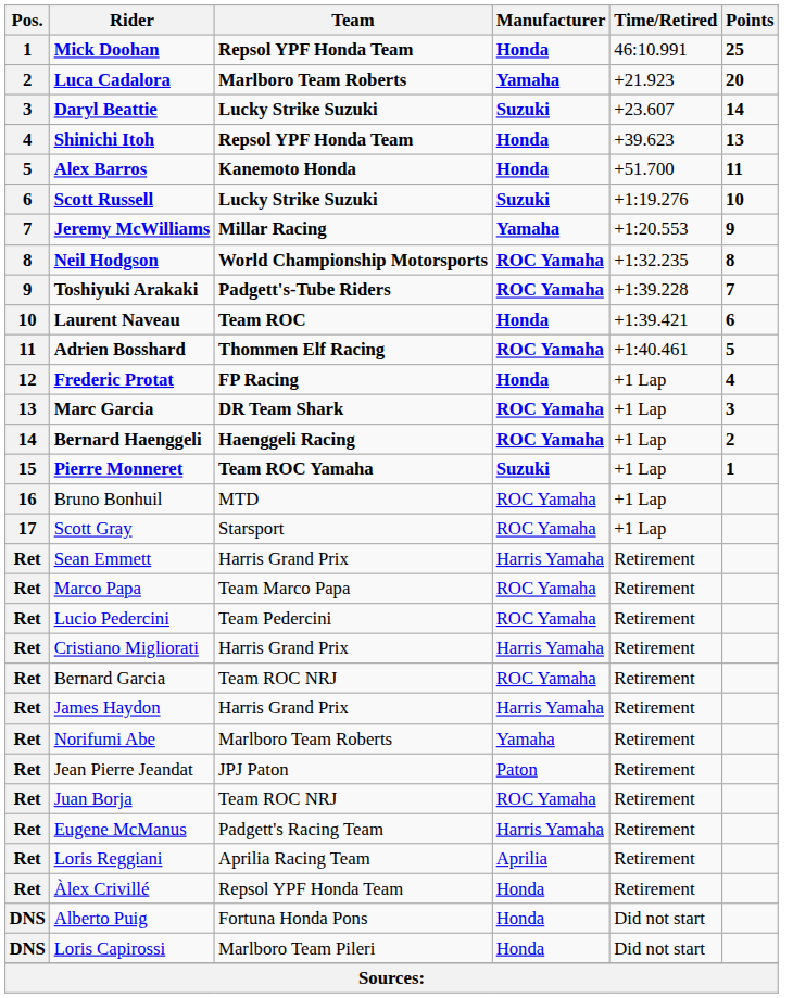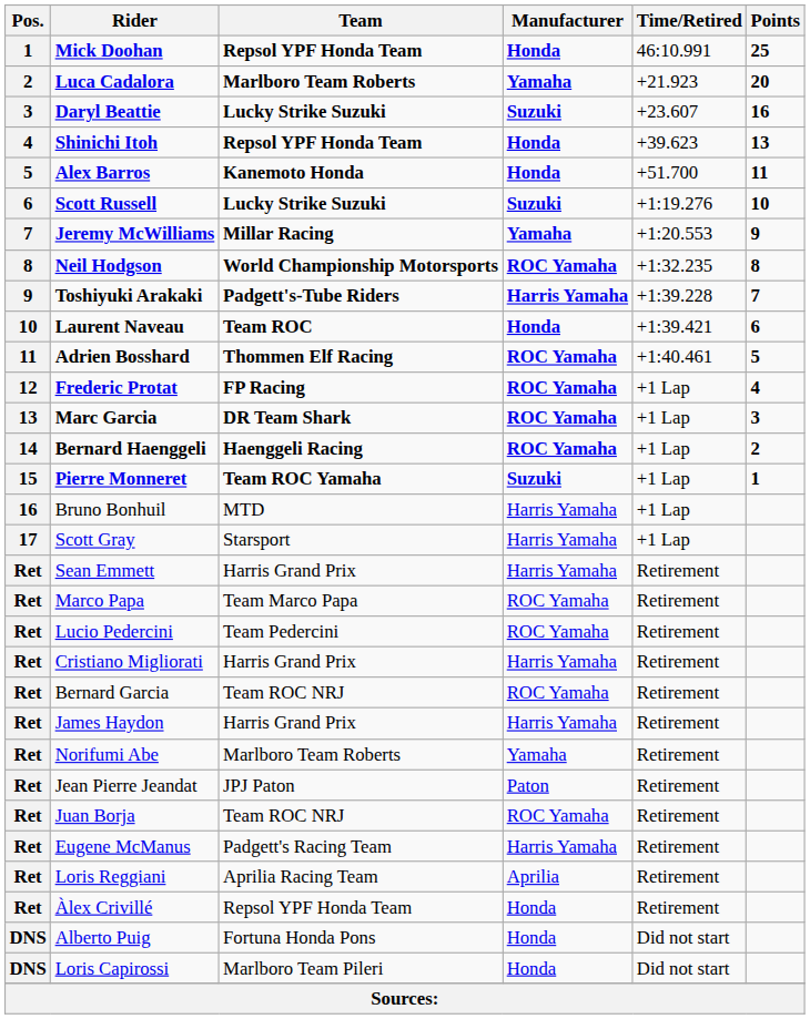Daryl Beattie | Points: 14 -> 16
Toshiyuki Arakaki | Manufacturer: ROC Yamaha -> Harris Yamaha
Frederic Protat | Manufacturer: Honda -> ROC Yamaha
Bruno Bonhuil | Manufacturer: ROC Yamaha -> Harris Yamaha
Scott Gray | Manufacturer: ROC Yamaha -> Harris Yamaha
